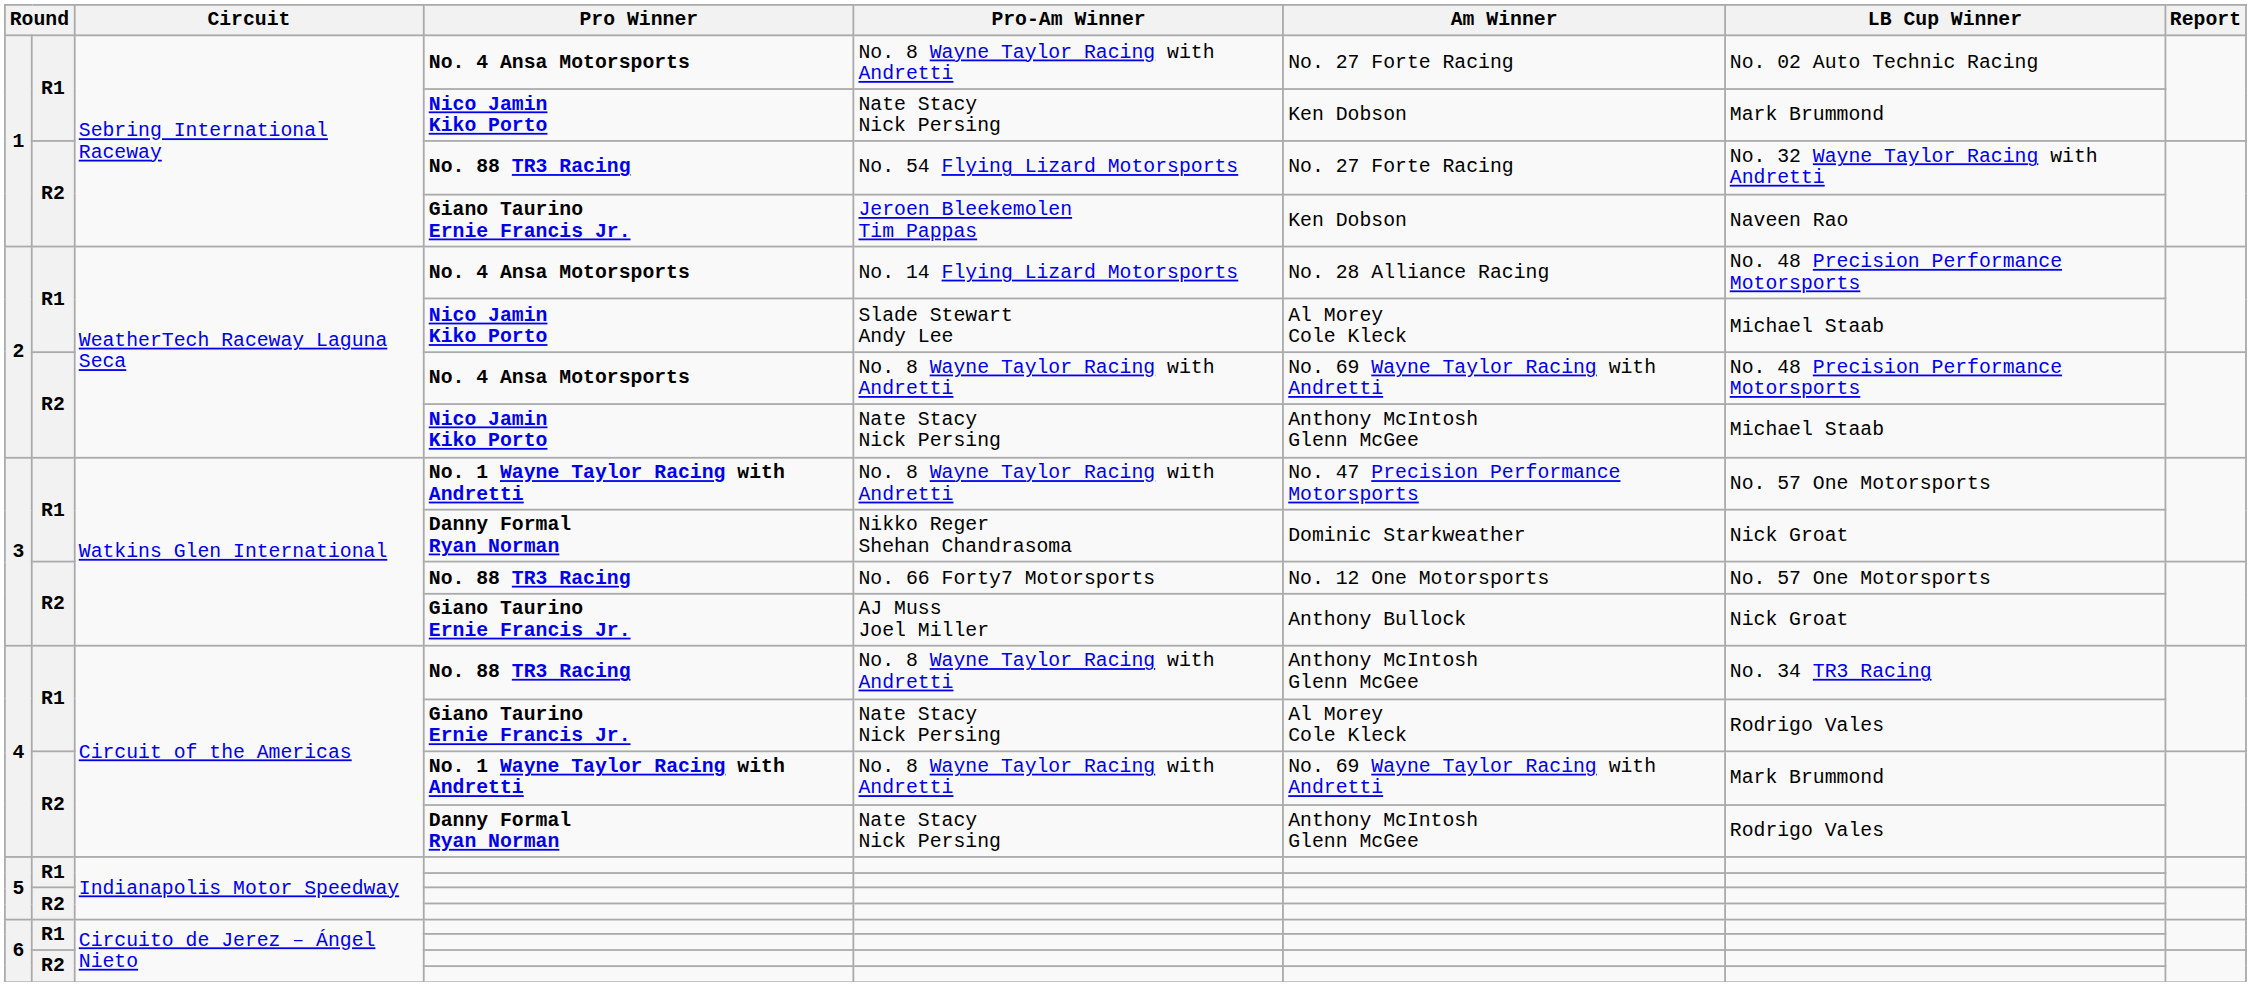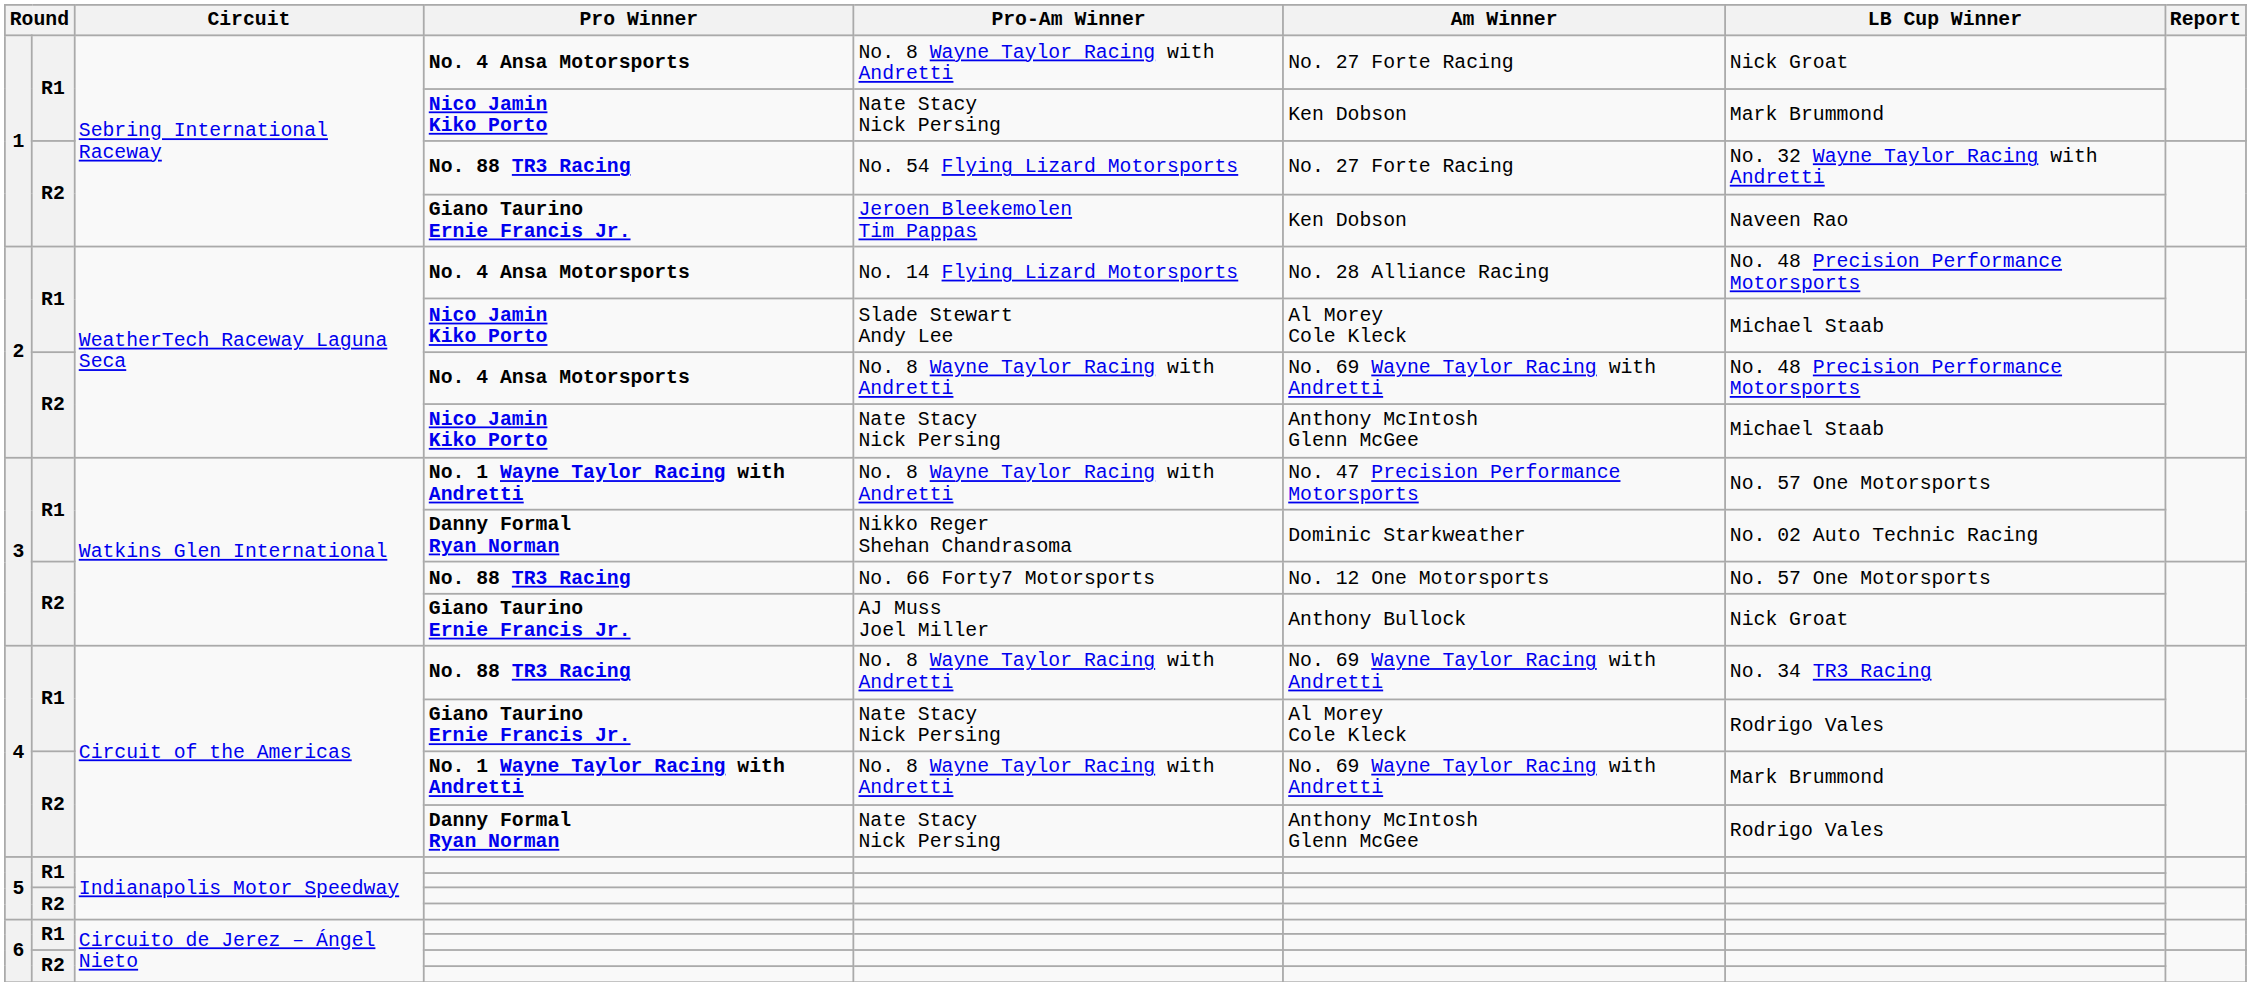1 / No. 4 Ansa Motorsports | LB Cup Winner: No. 02 Auto Technic Racing -> Nick Groat
3 / Danny Formal Ryan Norman | LB Cup Winner: Nick Groat -> No. 02 Auto Technic Racing
4 / No. 88 TR3 Racing | Am Winner: Anthony McIntosh Glenn McGee -> No. 69 Wayne Taylor Racing with Andretti
